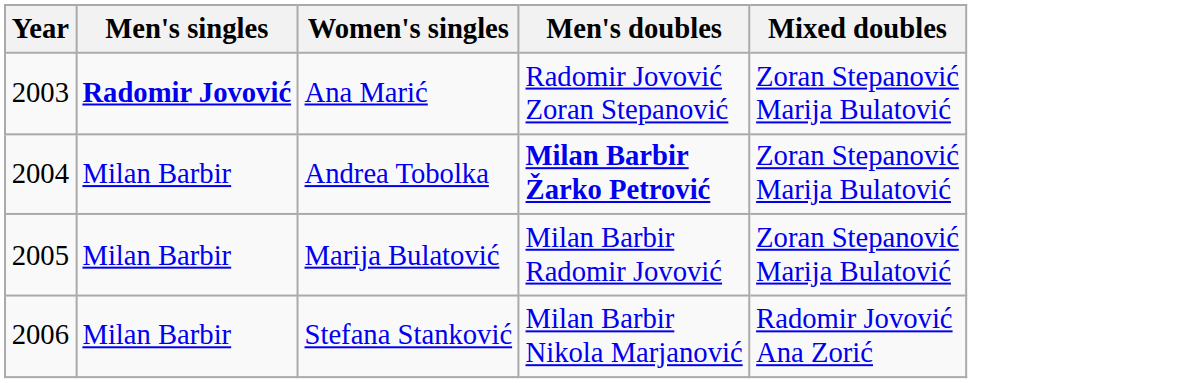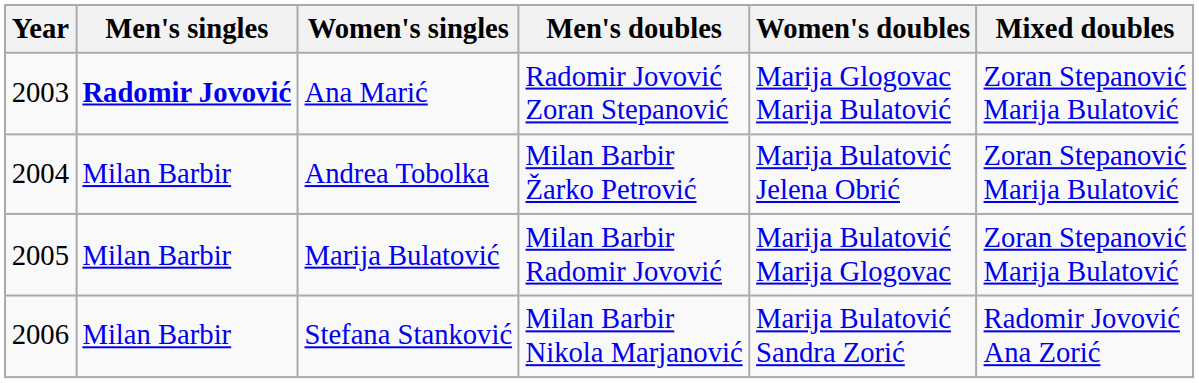+ column: Women's doubles | Marija Glogovac Marija Bulatović | Marija Bulatović Jelena Obrić | Marija Bulatović Marija Glogovac | Marija Bulatović Sandra Zorić
Andrea Tobolka | Men's doubles: bold -> normal
